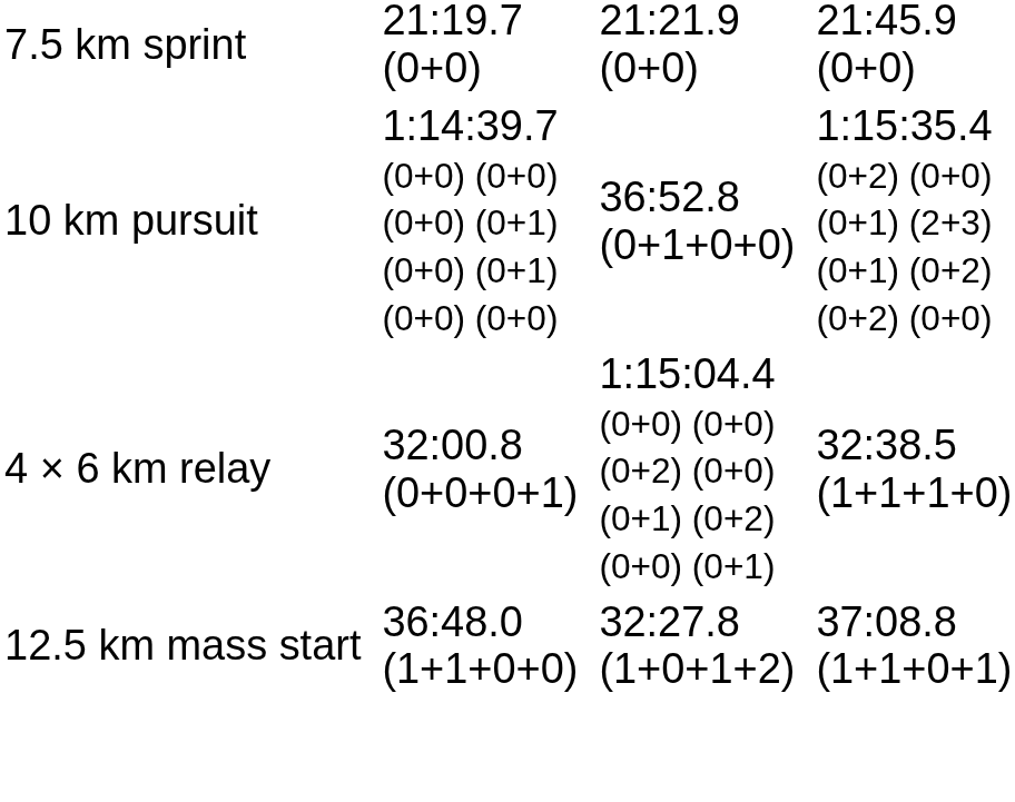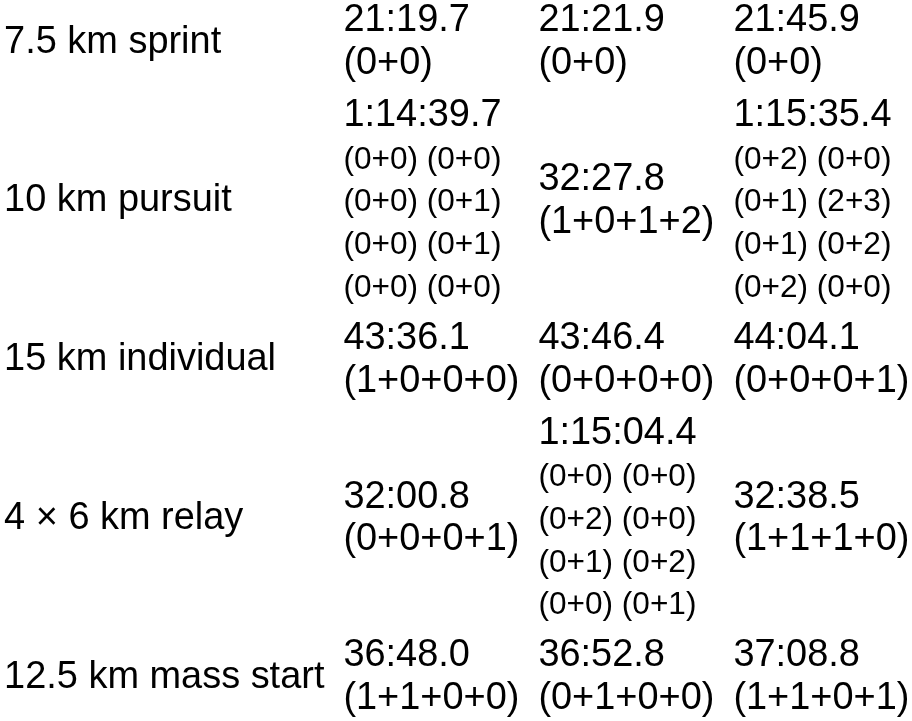10 km pursuit | column 5: 36:52.8 (0+1+0+0) -> 32:27.8 (1+0+1+2)
+ row: 15 km individual | 43:36.1 (1+0+0+0) | 43:46.4 (0+0+0+0) | 44:04.1 (0+0+0+1)
12.5 km mass start | column 5: 32:27.8 (1+0+1+2) -> 36:52.8 (0+1+0+0)
